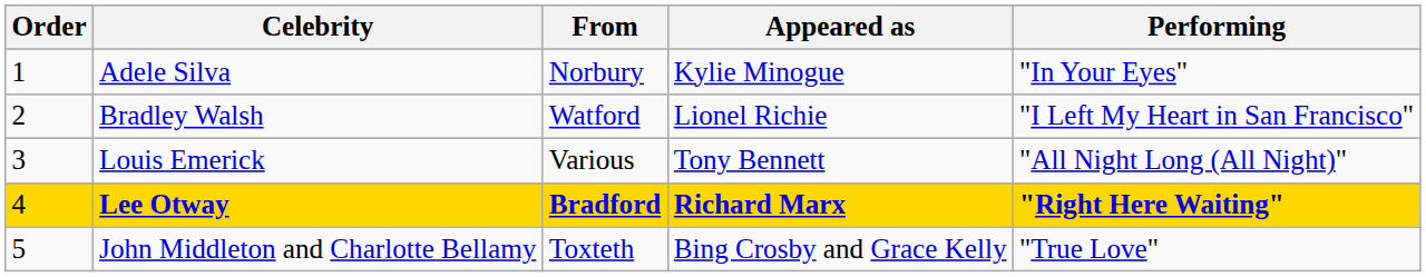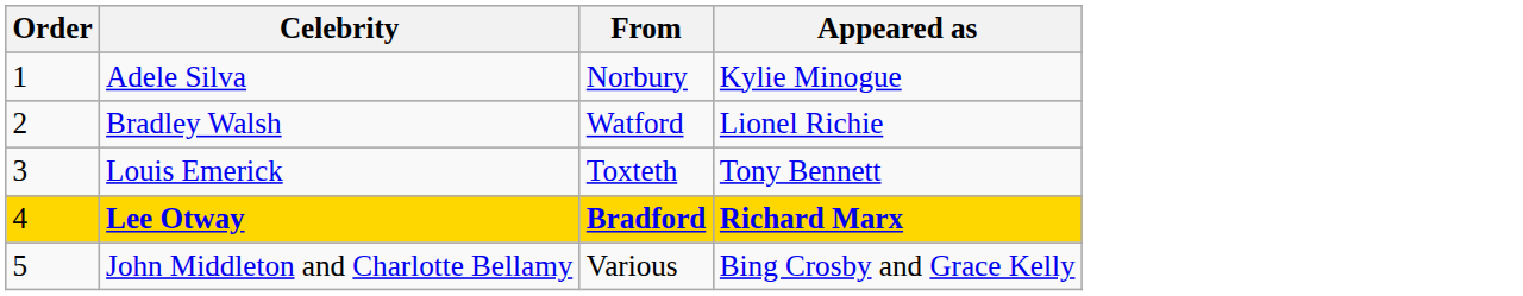- column: Performing | "In Your Eyes" | "I Left My Heart in San Francisco" | "All Night Long (All Night)" | "Right Here Waiting" | "True Love"
Louis Emerick | From: Various -> Toxteth
John Middleton and Charlotte Bellamy | From: Toxteth -> Various
